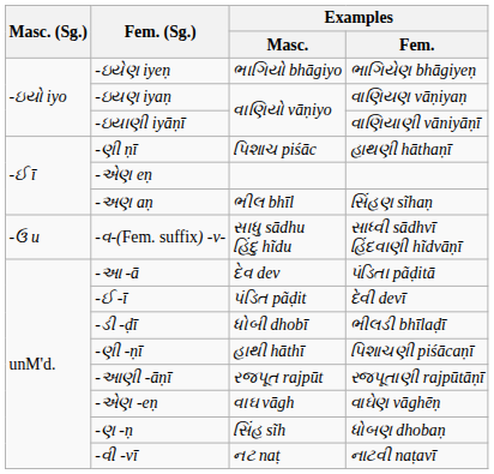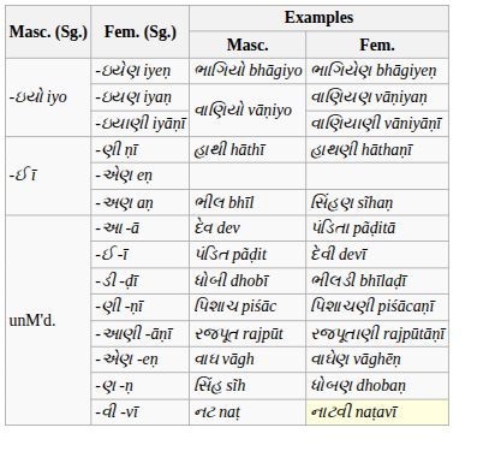-ણી ṇī | Examples / Masc.: પિશાચ piśāc -> હાથી hāthī
- row: -ઉ u | -વ-(Fem. suffix) -v- | સાધુ sādhu હિંદુ hĩdu | સાધ્વી sādhvī હિંદવાણી hĩdvāṇī
-ણી -ṇī | Examples / Masc.: હાથી hāthī -> પિશાચ piśāc
-વી -vī | Examples / Fem.: no background -> lightyellow background
